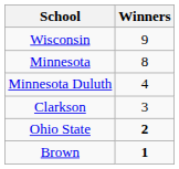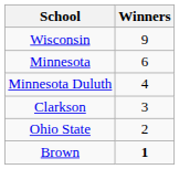Minnesota | Winners: 8 -> 6
Ohio State | Winners: bold -> normal
